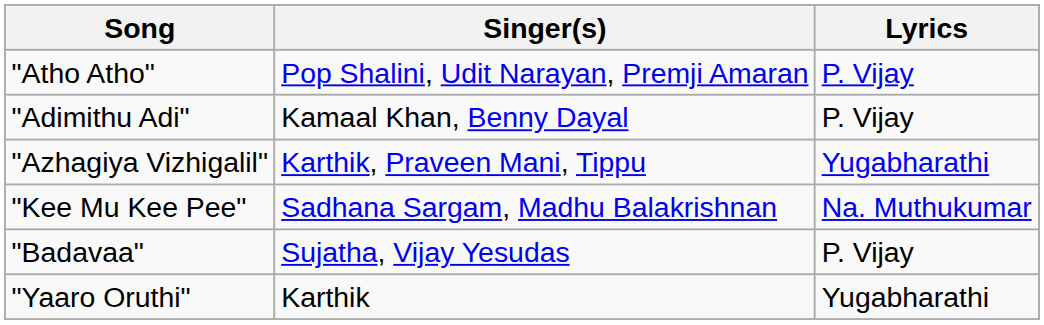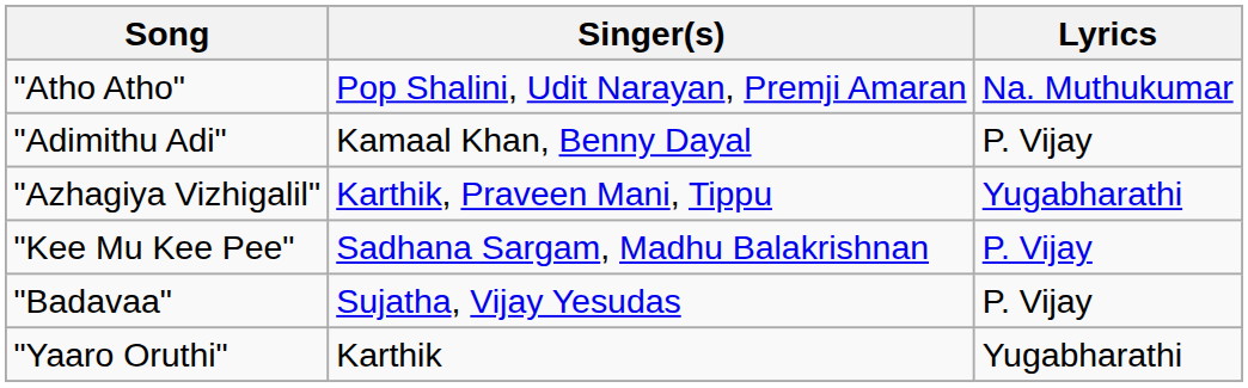"Atho Atho" | Lyrics: P. Vijay -> Na. Muthukumar
"Kee Mu Kee Pee" | Lyrics: Na. Muthukumar -> P. Vijay
